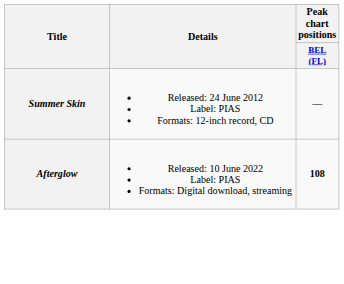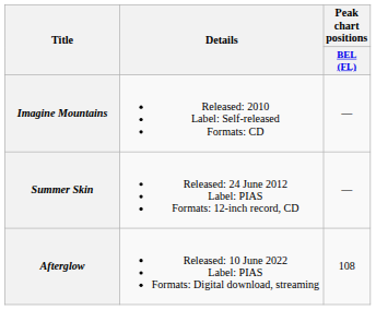+ row: Imagine Mountains | Released: 2010 Label: Self-released Formats: CD | —
Afterglow | Peak chart positions / BEL (FL): bold -> normal
